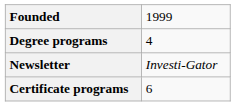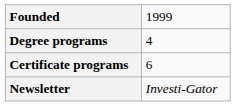rows swapped: Certificate programs <-> Newsletter
